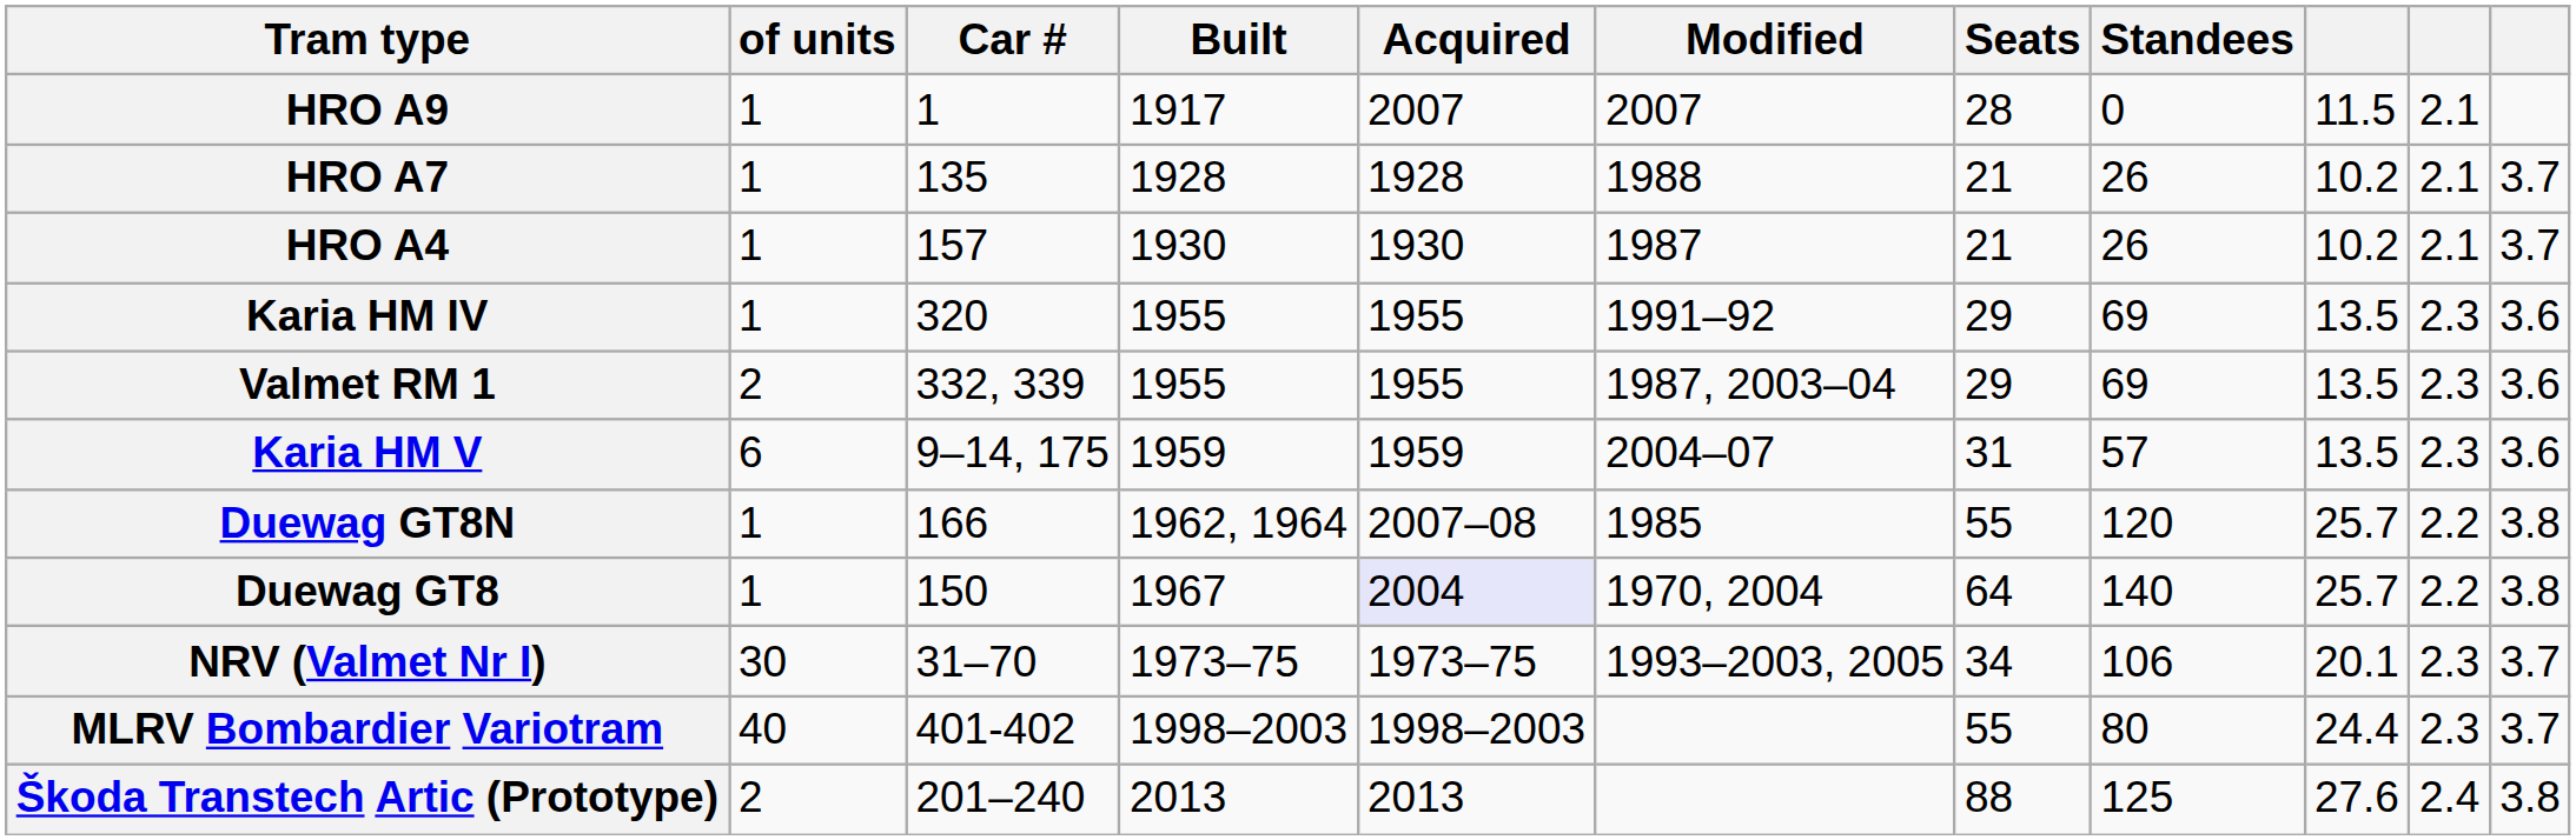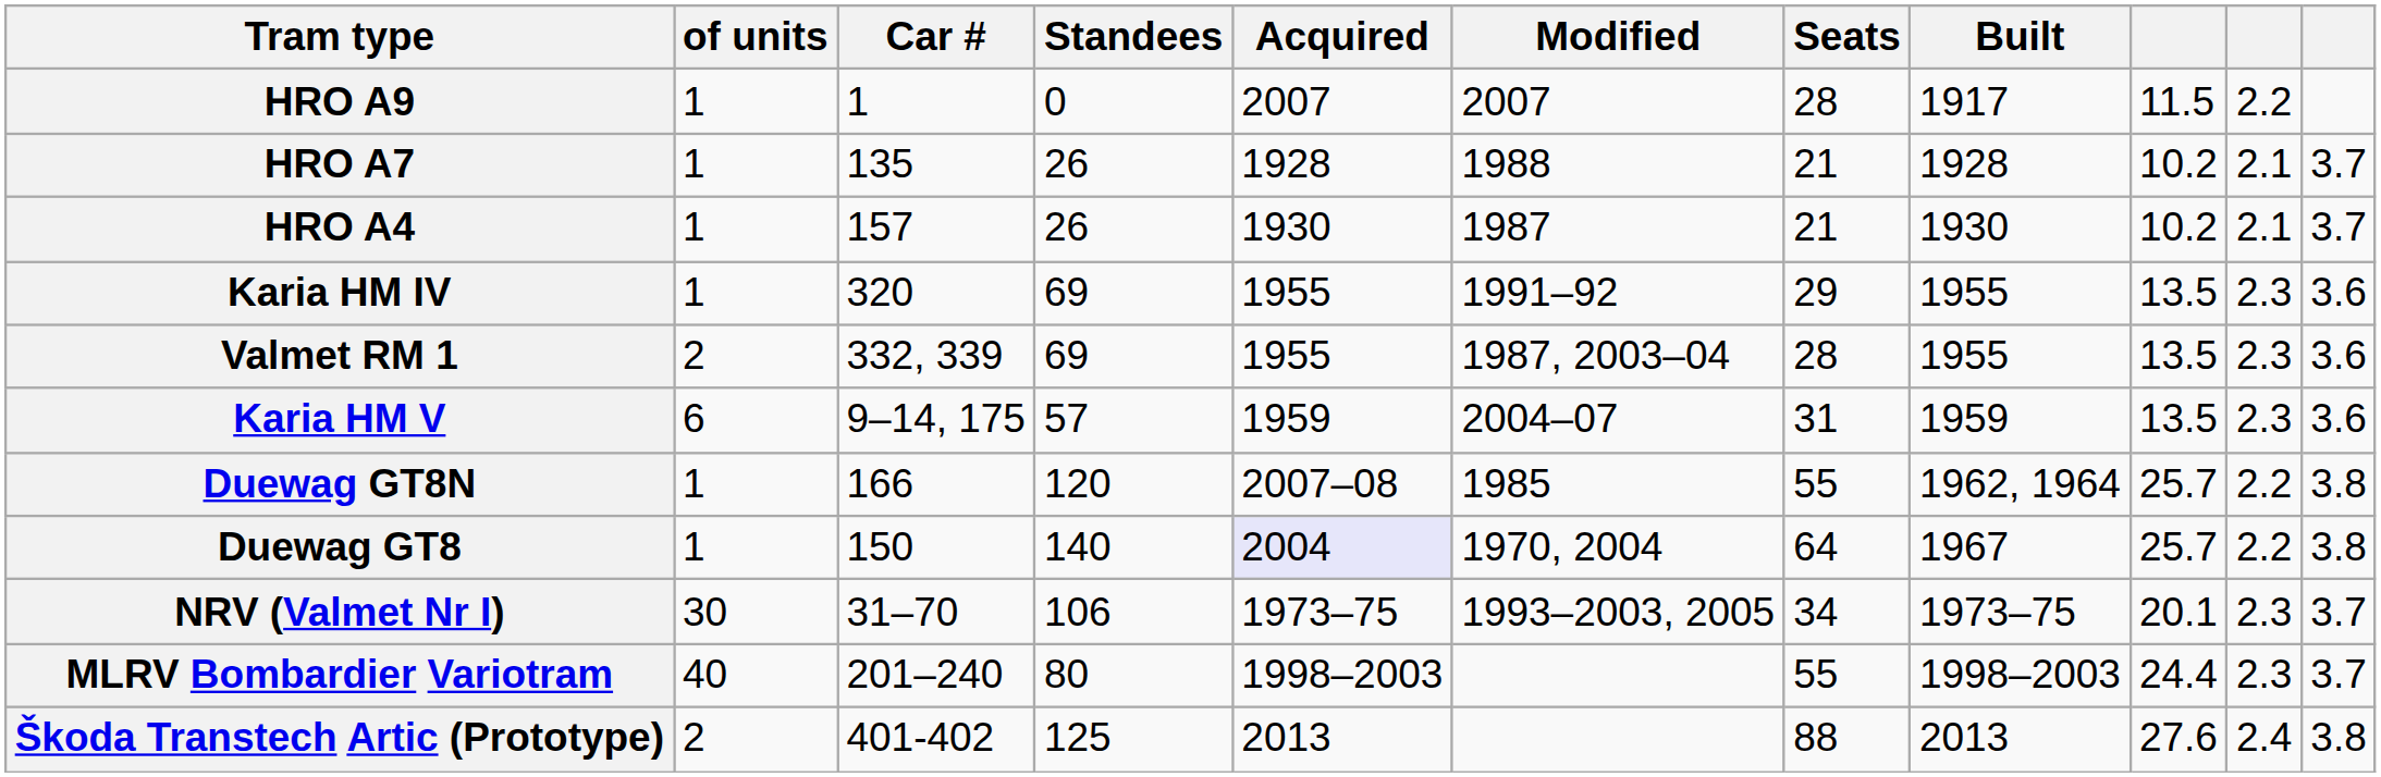columns swapped: Built <-> Standees
HRO A9 | column 10: 2.1 -> 2.2
Valmet RM 1 | Seats: 29 -> 28
MLRV Bombardier Variotram | Car #: 401-402 -> 201–240
Škoda Transtech Artic (Prototype) | Car #: 201–240 -> 401-402
